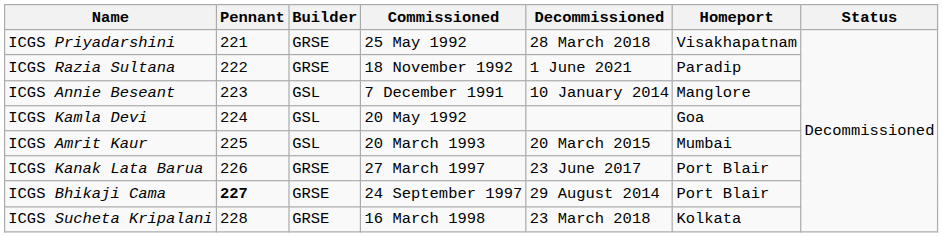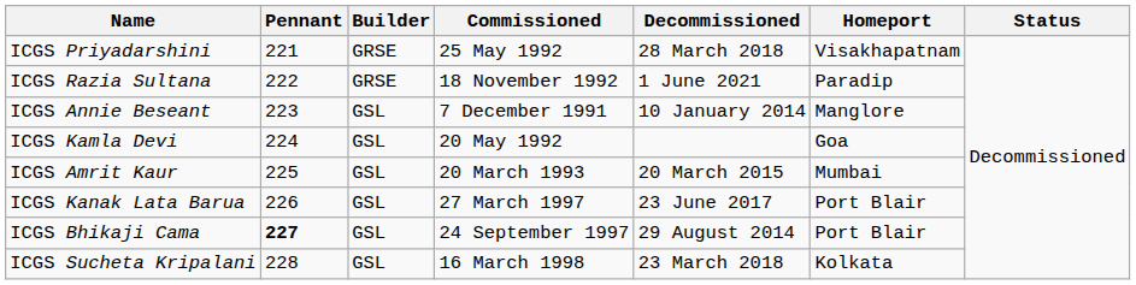ICGS Kanak Lata Barua | Builder: GRSE -> GSL
ICGS Bhikaji Cama | Builder: GRSE -> GSL
ICGS Sucheta Kripalani | Builder: GRSE -> GSL
